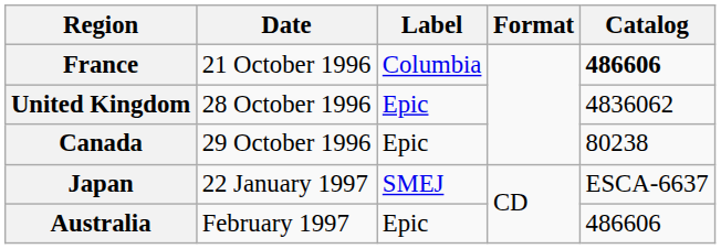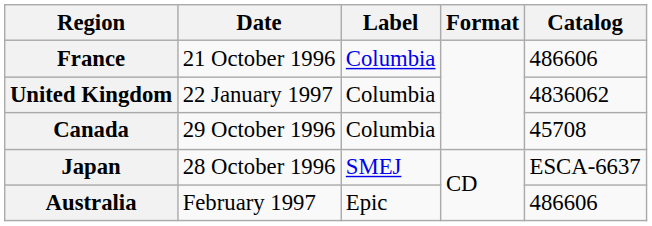France | Catalog: bold -> normal
United Kingdom | Date: 28 October 1996 -> 22 January 1997
United Kingdom | Label: Epic -> Columbia
Canada | Label: Epic -> Columbia
Canada | Catalog: 80238 -> 45708
Japan | Date: 22 January 1997 -> 28 October 1996
